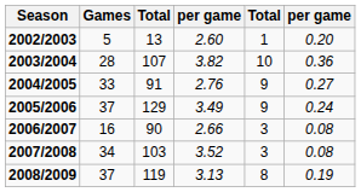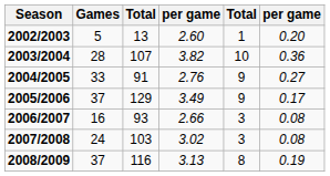2005/2006 | column 6: 0.24 -> 0.17
2006/2007 | column 3: 90 -> 93
2007/2008 | Games: 34 -> 24
2007/2008 | column 4: 3.52 -> 3.02
2008/2009 | column 3: 119 -> 116
